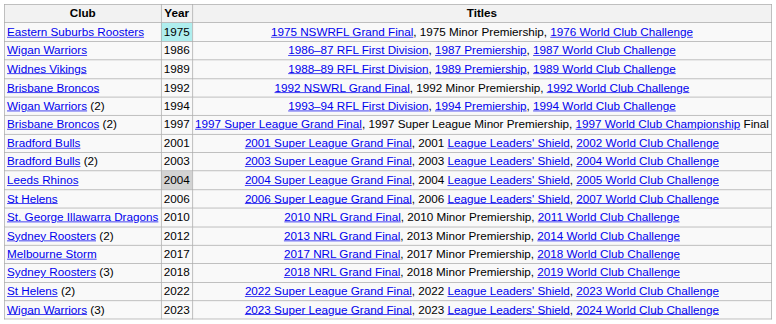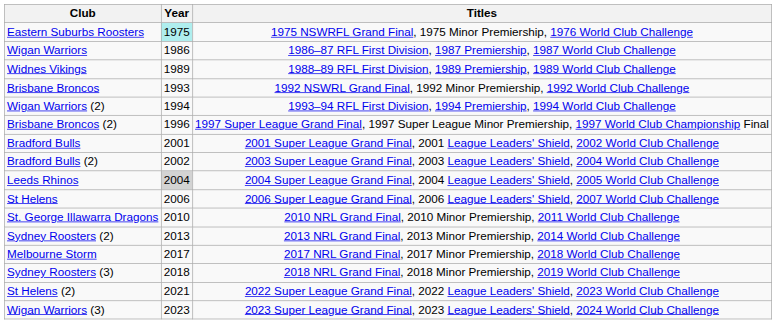Brisbane Broncos | Year: 1992 -> 1993
Brisbane Broncos (2) | Year: 1997 -> 1996
Bradford Bulls (2) | Year: 2003 -> 2002
Sydney Roosters (2) | Year: 2012 -> 2013
St Helens (2) | Year: 2022 -> 2021
